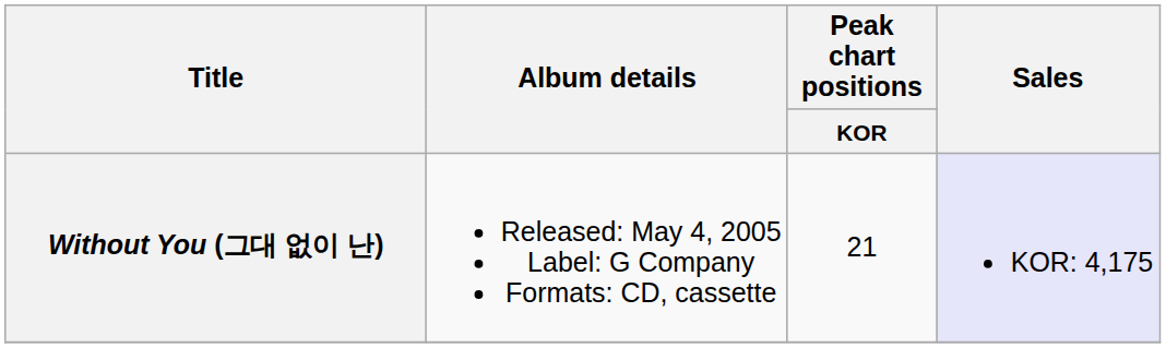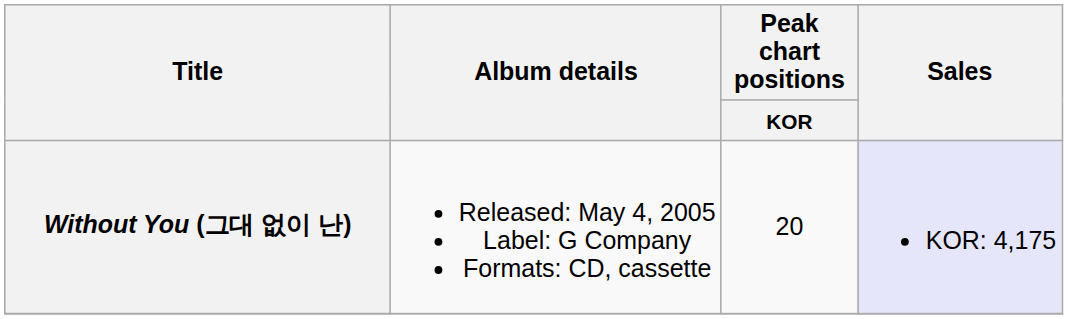Without You (그대 없이 난) | Peak chart positions / KOR: 21 -> 20
